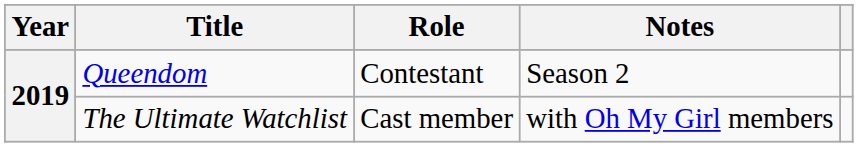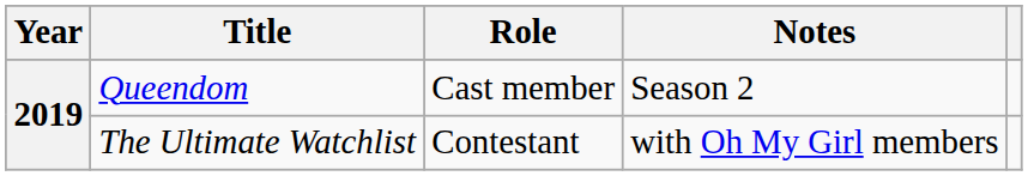Queendom | Role: Contestant -> Cast member
The Ultimate Watchlist | Role: Cast member -> Contestant
